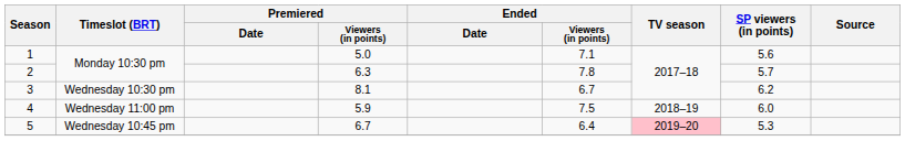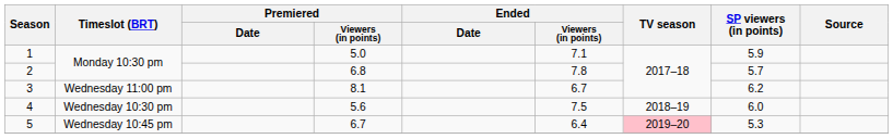1 | SP viewers (in points): 5.6 -> 5.9
2 | Premiered / Viewers (in points): 6.3 -> 6.8
3 | Timeslot (BRT): Wednesday 10:30 pm -> Wednesday 11:00 pm
4 | Timeslot (BRT): Wednesday 11:00 pm -> Wednesday 10:30 pm
4 | Premiered / Viewers (in points): 5.9 -> 5.6
